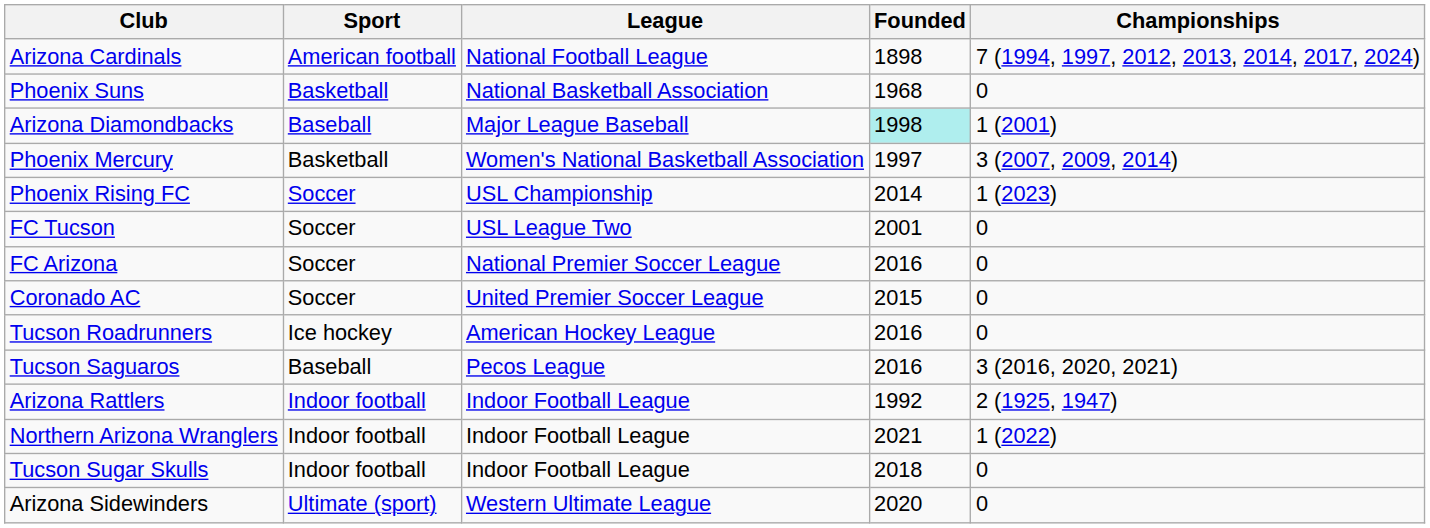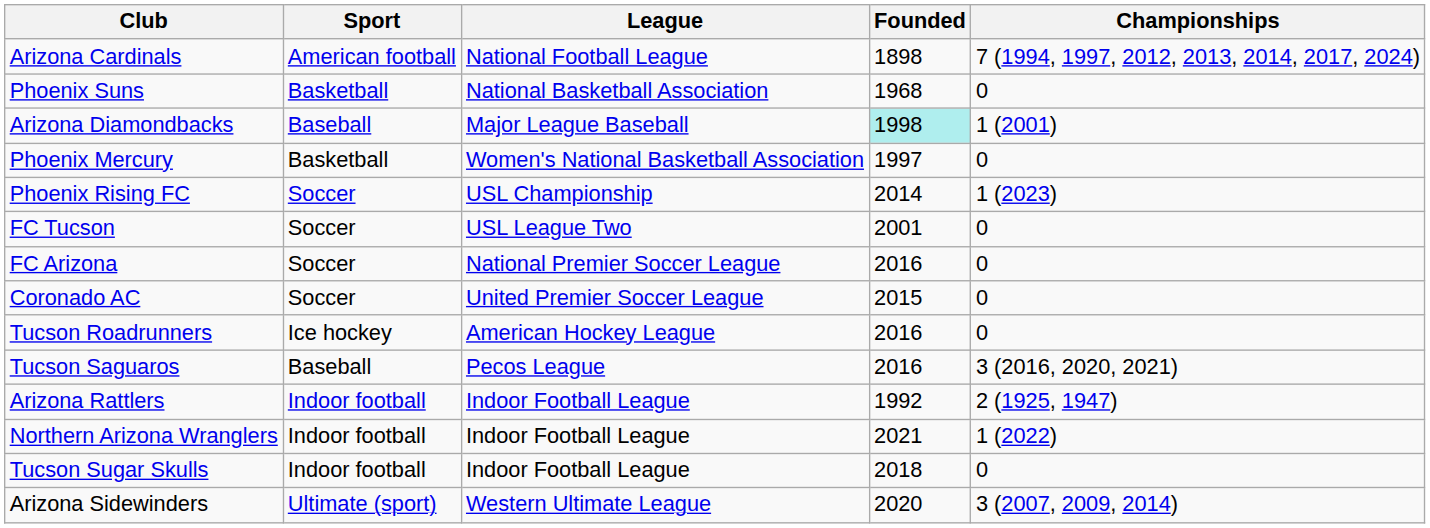Phoenix Mercury | Championships: 3 (2007, 2009, 2014) -> 0
Arizona Sidewinders | Championships: 0 -> 3 (2007, 2009, 2014)
